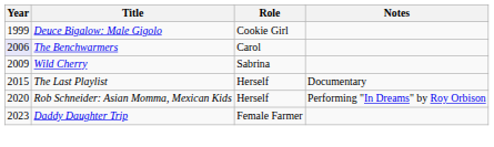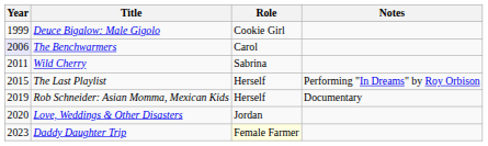Wild Cherry | Year: 2009 -> 2011
The Last Playlist | Notes: Documentary -> Performing "In Dreams" by Roy Orbison
Rob Schneider: Asian Momma, Mexican Kids | Year: 2020 -> 2019
Rob Schneider: Asian Momma, Mexican Kids | Notes: Performing "In Dreams" by Roy Orbison -> Documentary
+ row: 2020 | Love, Weddings & Other Disasters | Jordan
Daddy Daughter Trip | Role: no background -> lightyellow background
